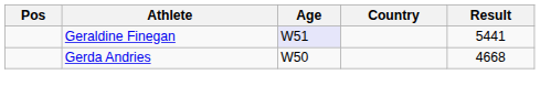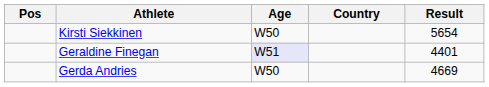+ row: Kirsti Siekkinen | W50 | 5654
Geraldine Finegan | Result: 5441 -> 4401
Gerda Andries | Result: 4668 -> 4669
